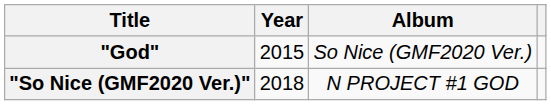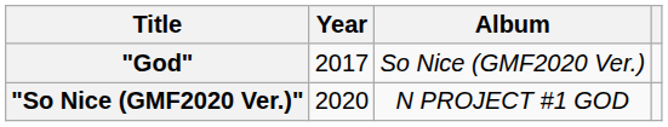"God" | Year: 2015 -> 2017
"So Nice (GMF2020 Ver.)" | Year: 2018 -> 2020
